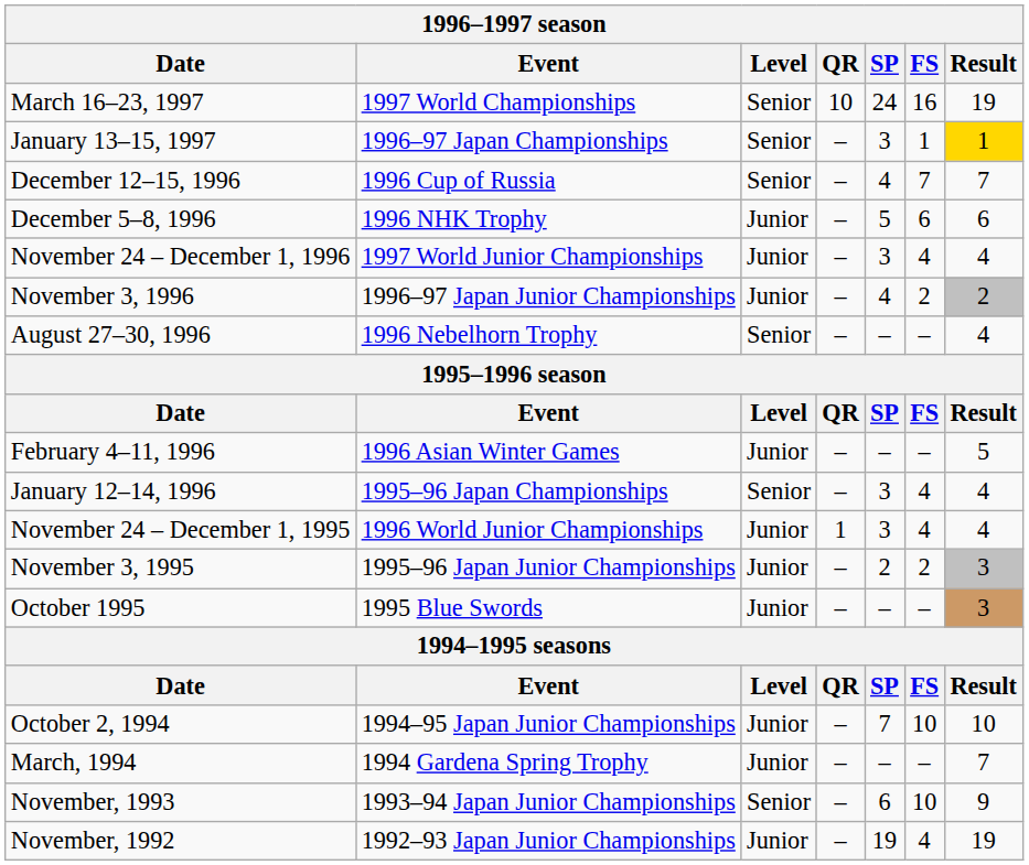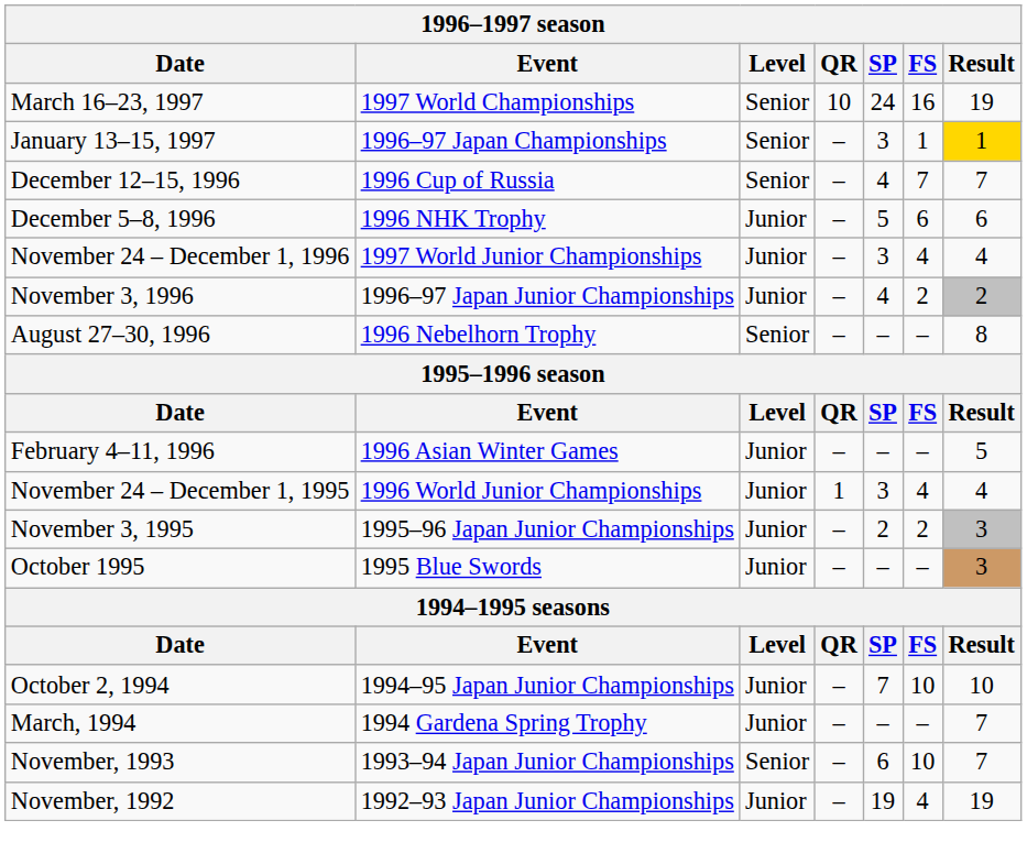August 27–30, 1996 | Result: 4 -> 8
- row: January 12–14, 1996 | 1995–96 Japan Championships | Senior | – | 3 | 4 | 4
November, 1993 | Result: 9 -> 7
